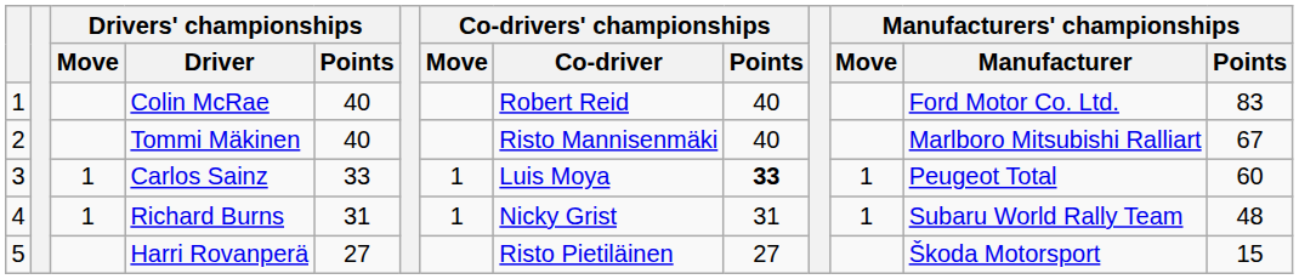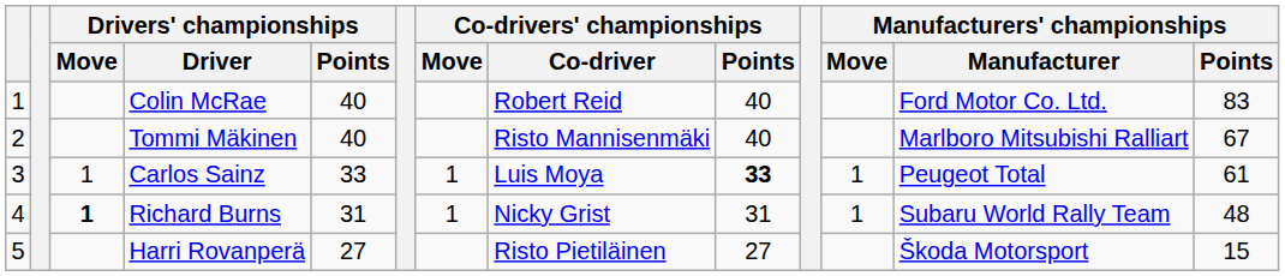Carlos Sainz | Manufacturers' championships / Points: 60 -> 61
Richard Burns | Drivers' championships / Move: normal -> bold
